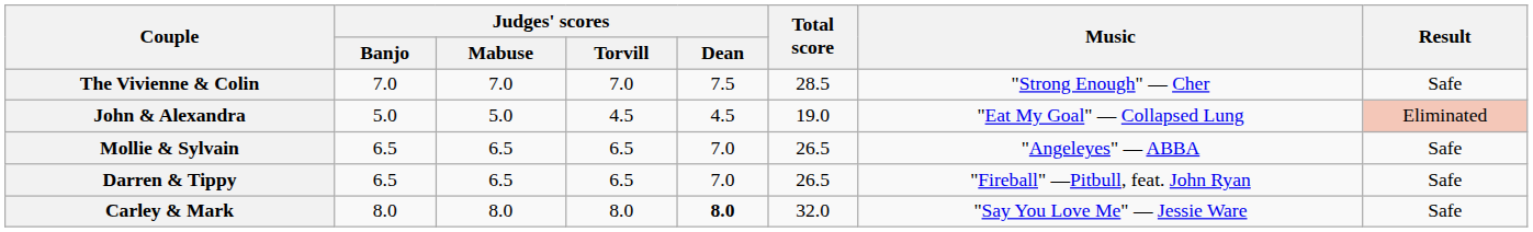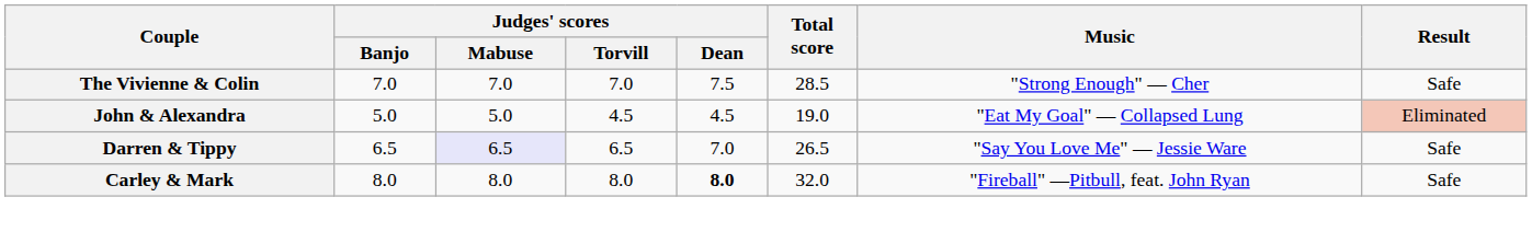- row: Mollie & Sylvain | 6.5 | 6.5 | 6.5 | 7.0 | 26.5 | "Angeleyes" — ABBA | Safe
Darren & Tippy | Judges' scores / Mabuse: no background -> lavender background
Darren & Tippy | Music: "Fireball" —Pitbull, feat. John Ryan -> "Say You Love Me" — Jessie Ware
Carley & Mark | Music: "Say You Love Me" — Jessie Ware -> "Fireball" —Pitbull, feat. John Ryan
